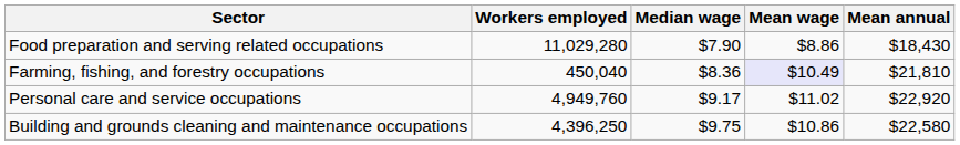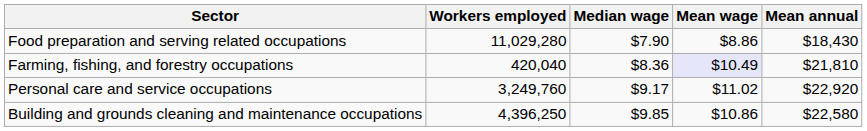Farming, fishing, and forestry occupations | Workers employed: 450,040 -> 420,040
Personal care and service occupations | Workers employed: 4,949,760 -> 3,249,760
Building and grounds cleaning and maintenance occupations | Median wage: $9.75 -> $9.85
